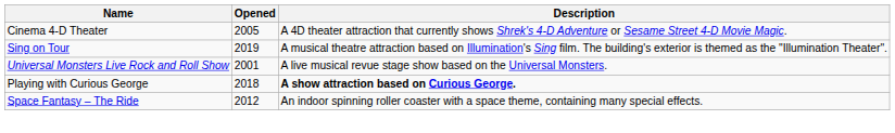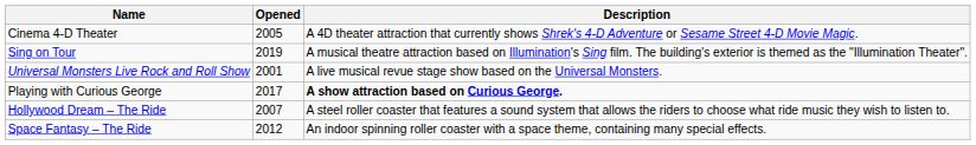Playing with Curious George | Opened: 2018 -> 2017
+ row: Hollywood Dream – The Ride | 2007 | A steel roller coaster that features a sound system that allows the riders to choose what ride music they wish to listen to.
